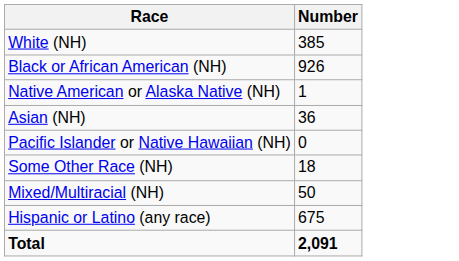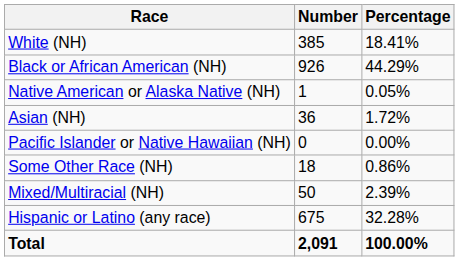+ column: Percentage | 18.41% | 44.29% | 0.05% | 1.72% | 0.00% | 0.86% | 2.39% | 32.28% | 100.00%
